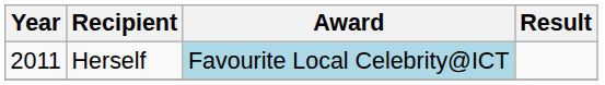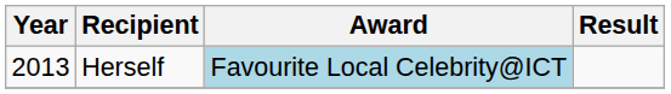Herself | Year: 2011 -> 2013
